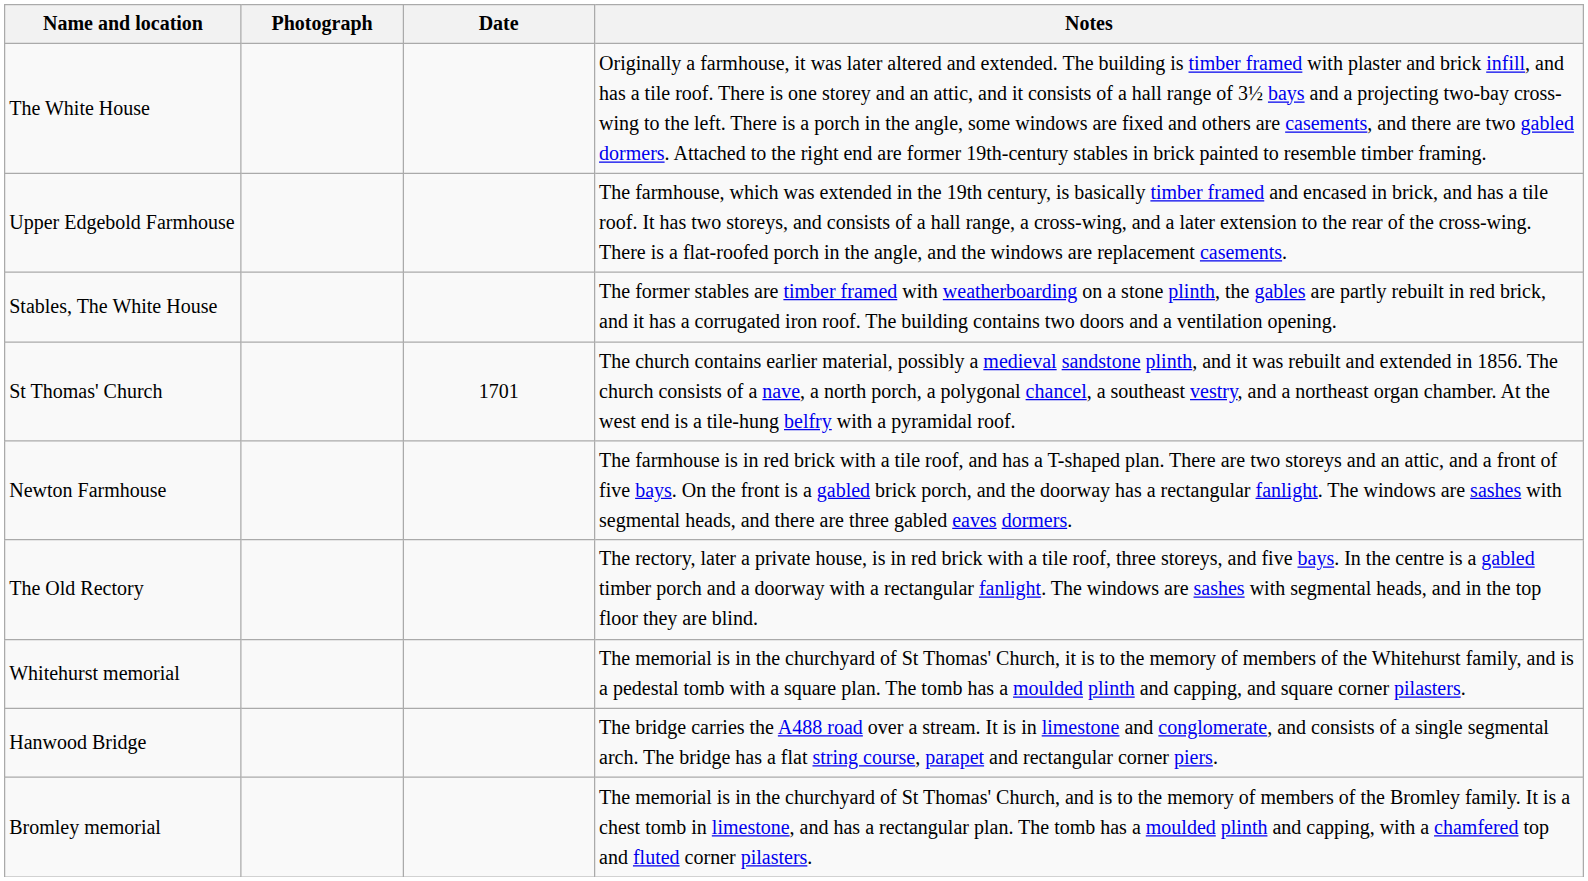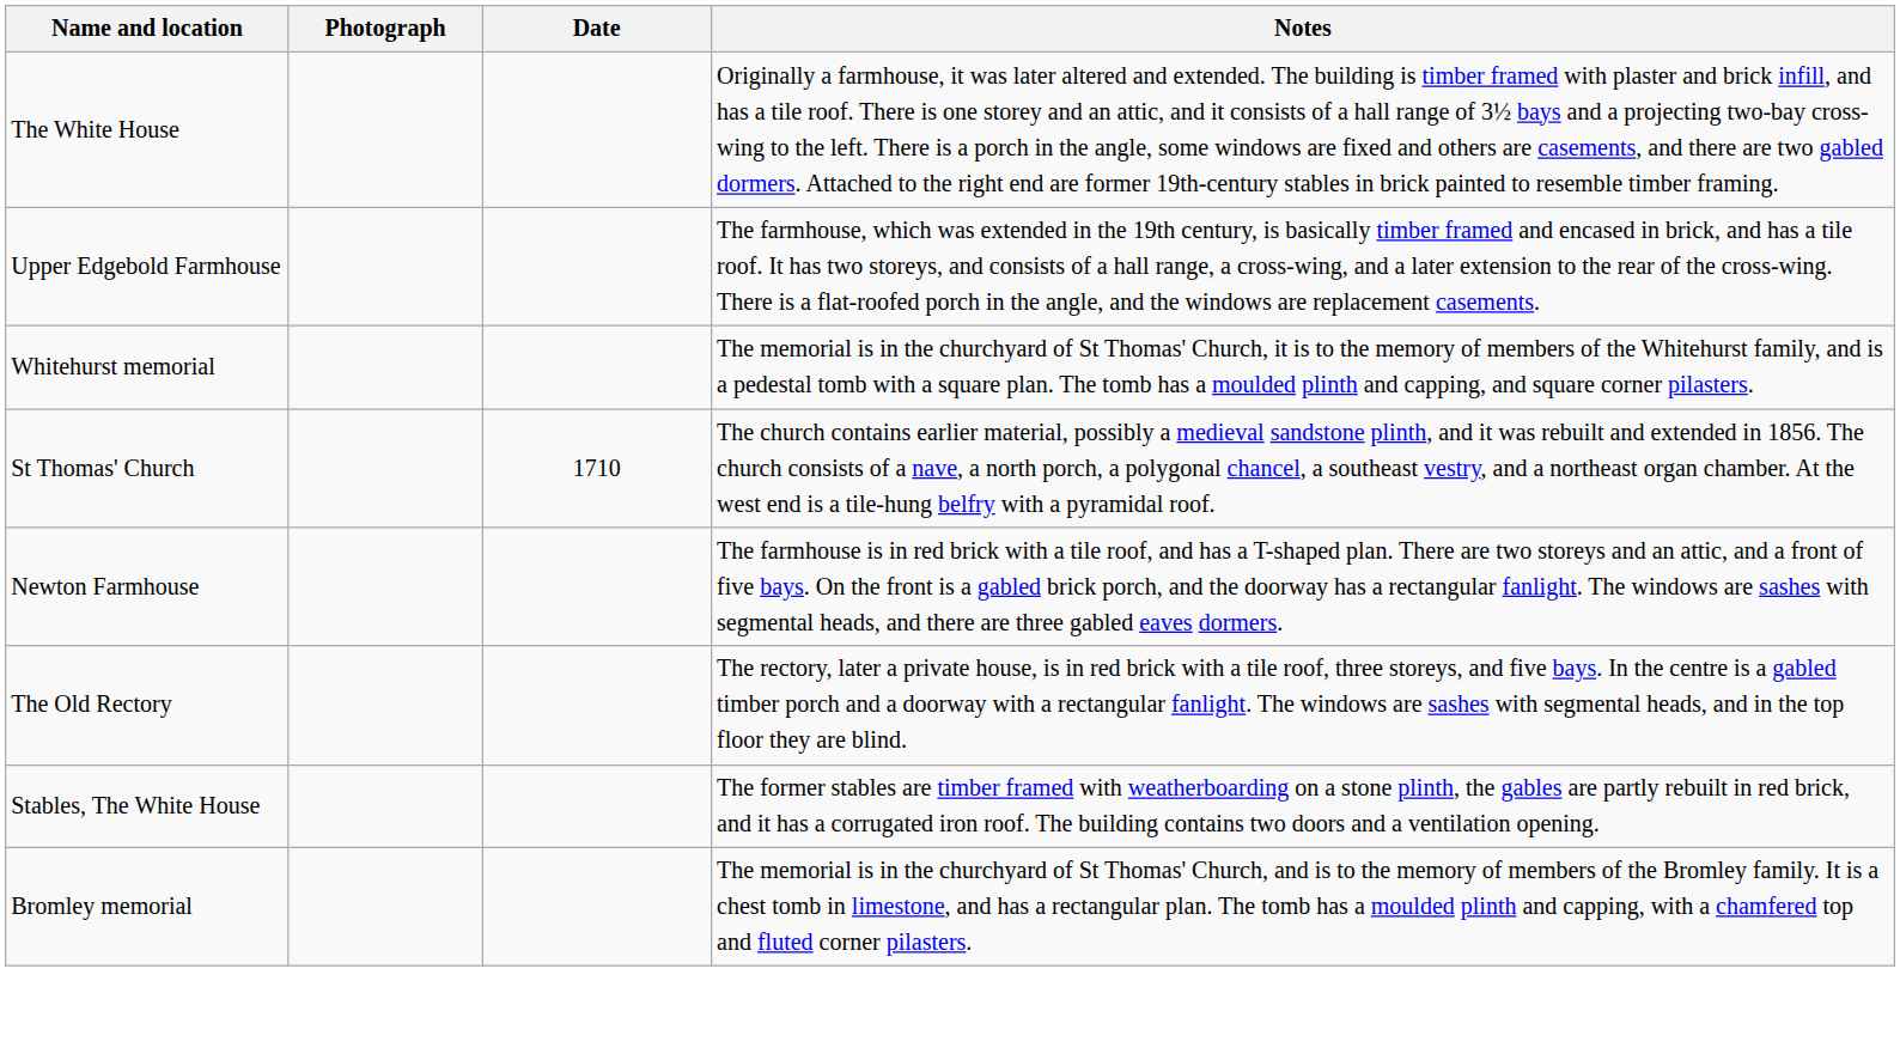rows swapped: Stables, The White House <-> Whitehurst memorial
St Thomas' Church | Date: 1701 -> 1710
- row: Hanwood Bridge | The bridge carries the A488 road over a stream. It is in limestone and conglomerate, and consists of a single segmental arch. The bridge has a flat string course, parapet and rectangular corner piers.
